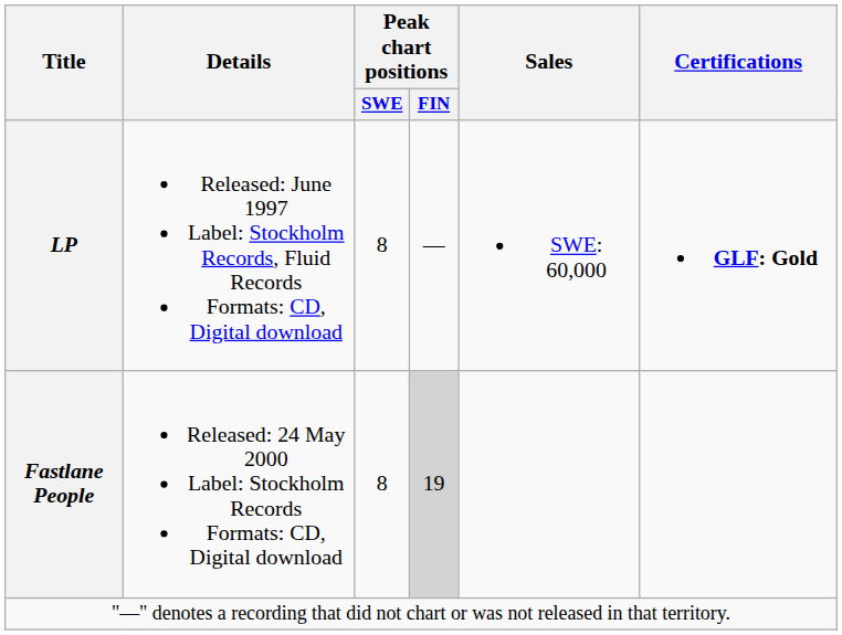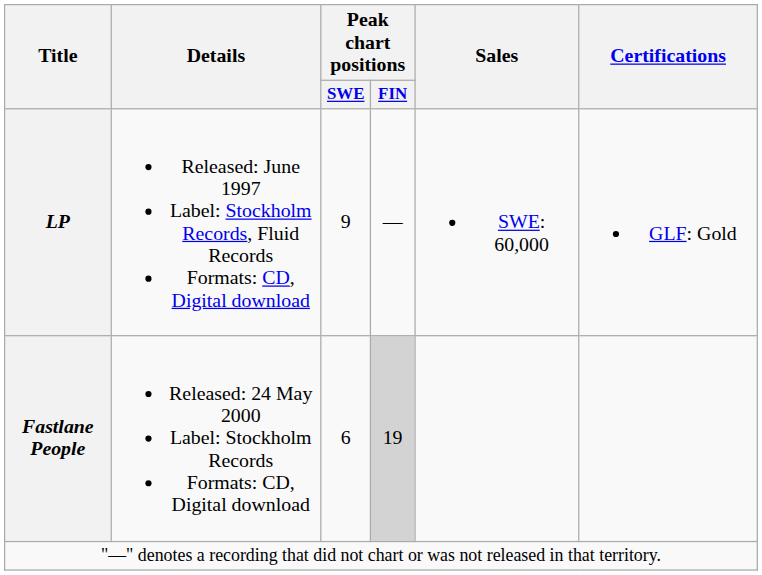LP | Peak chart positions / SWE: 8 -> 9
LP | Certifications: bold -> normal
Fastlane People | Peak chart positions / SWE: 8 -> 6
